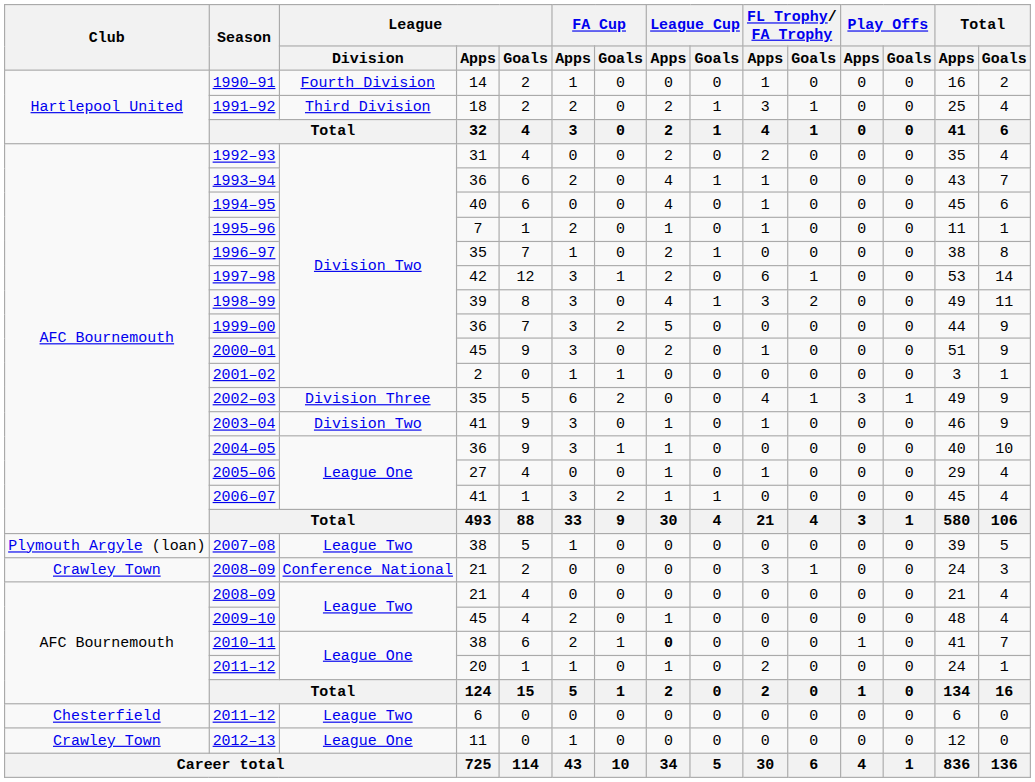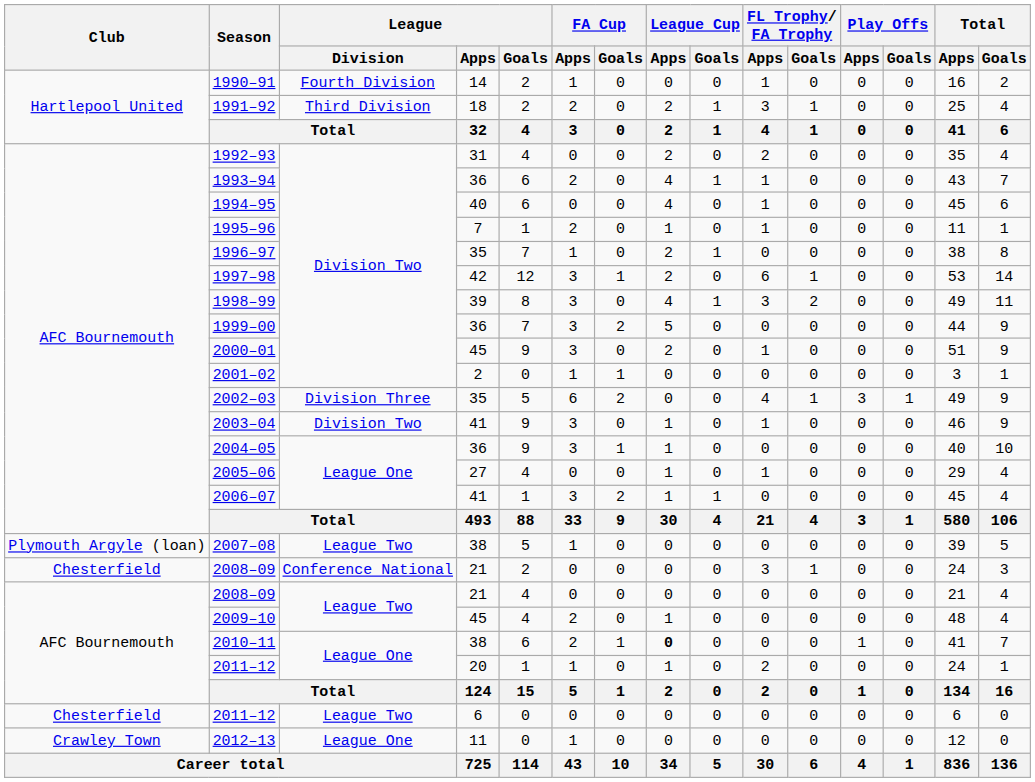2008–09 / Conference National | Club: Crawley Town -> Chesterfield
